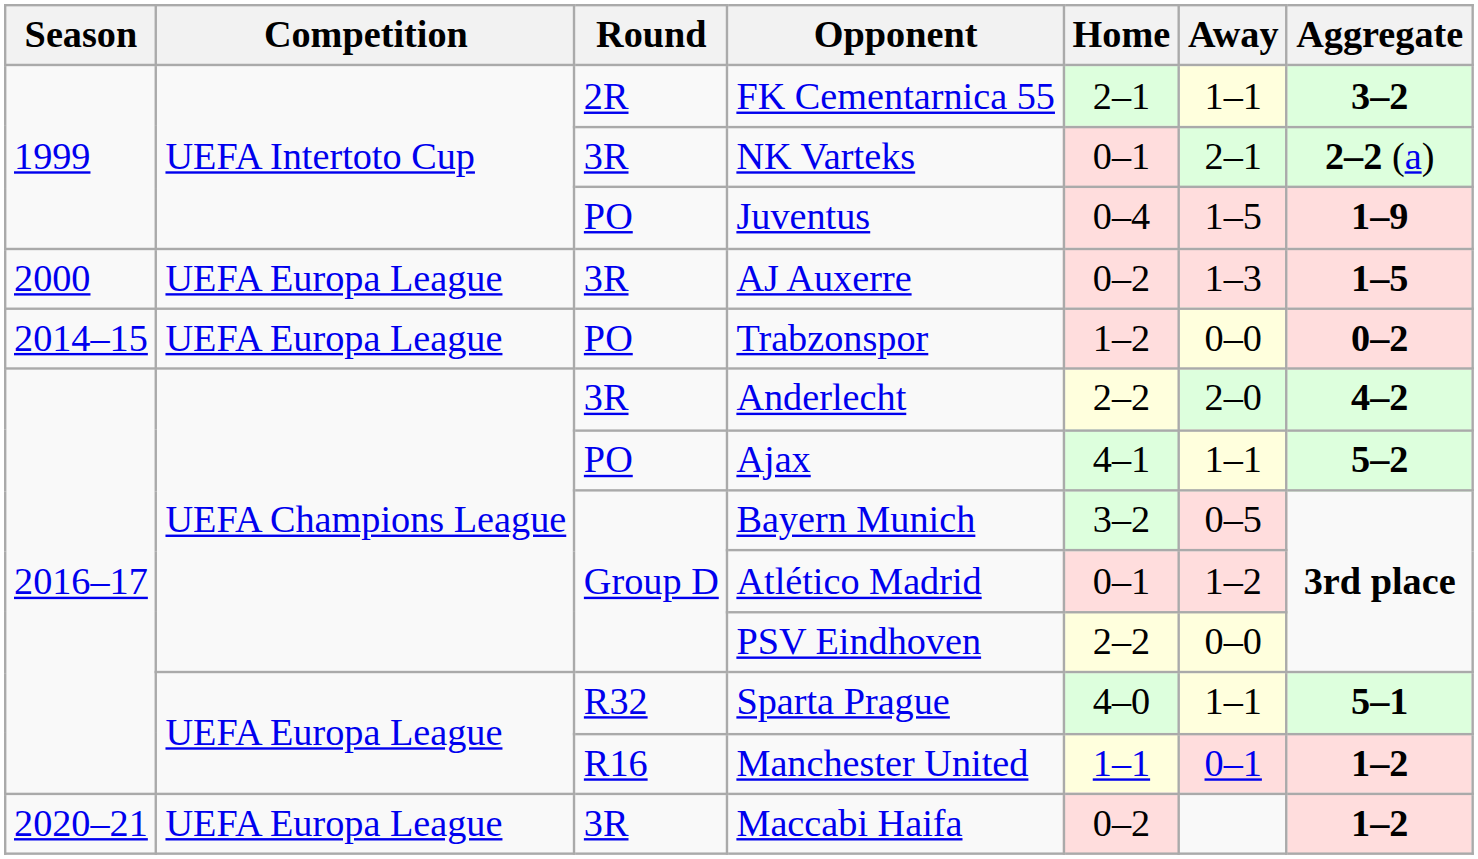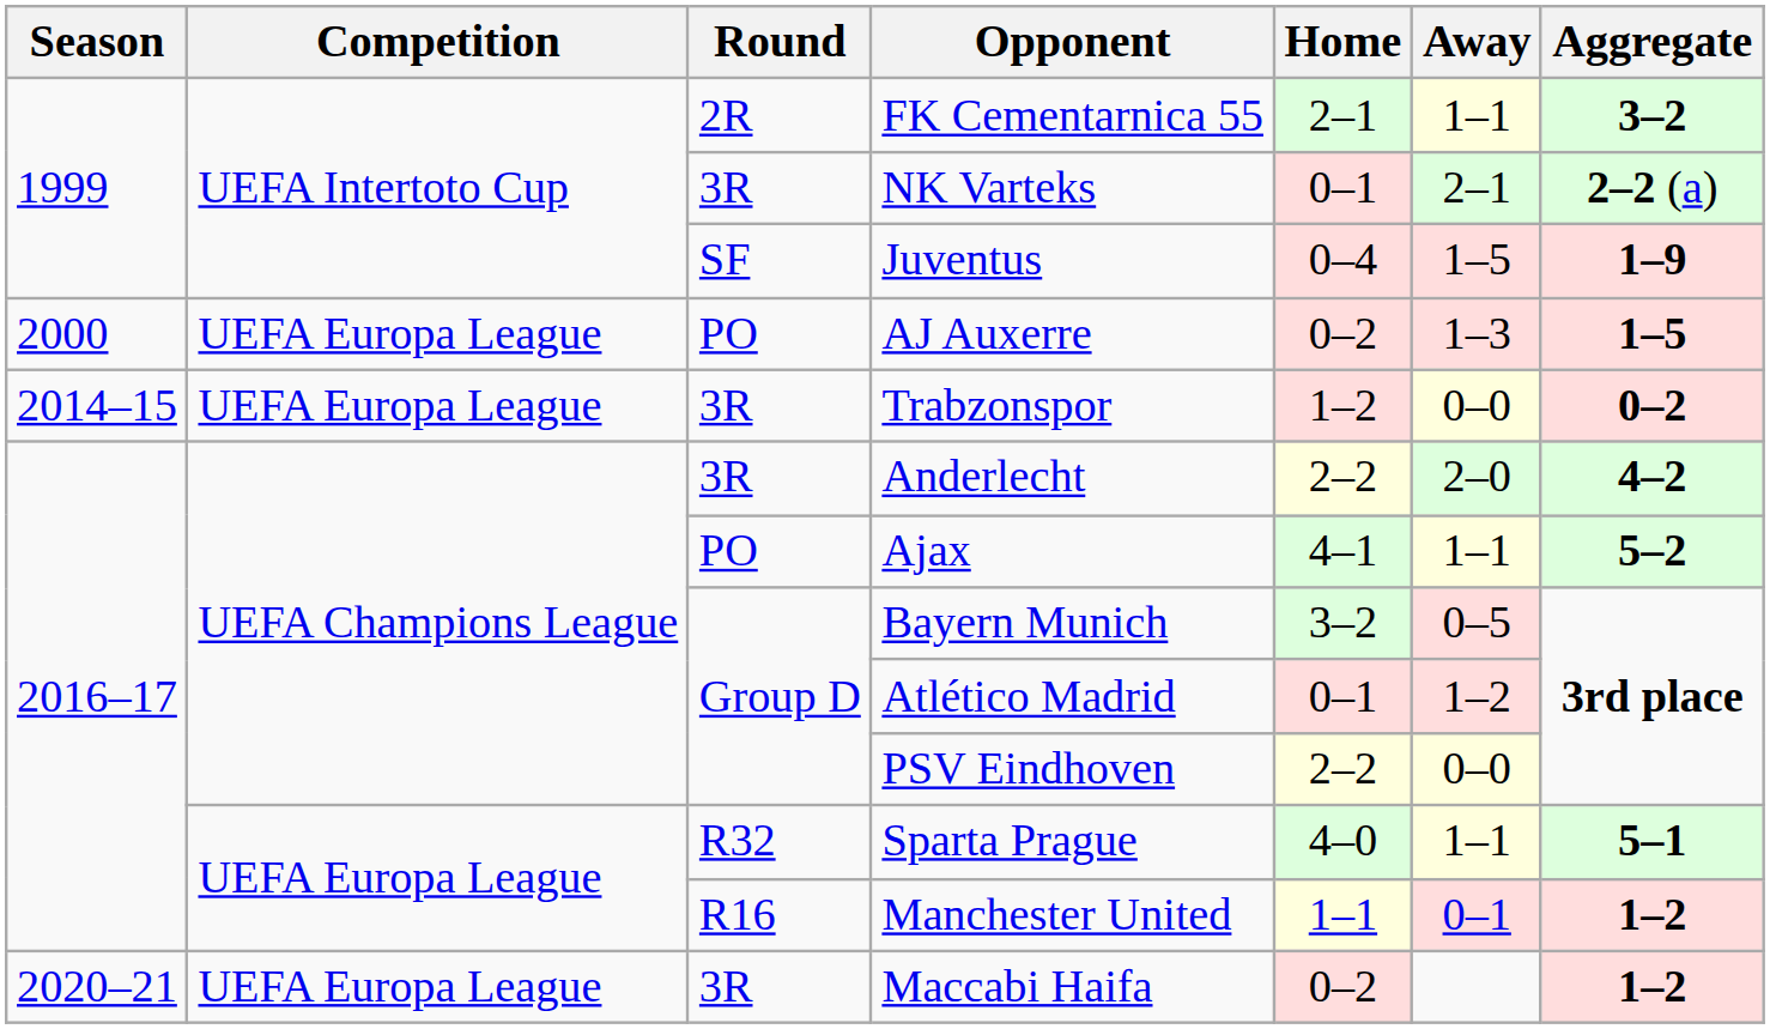Juventus | Round: PO -> SF
AJ Auxerre | Round: 3R -> PO
Trabzonspor | Round: PO -> 3R
